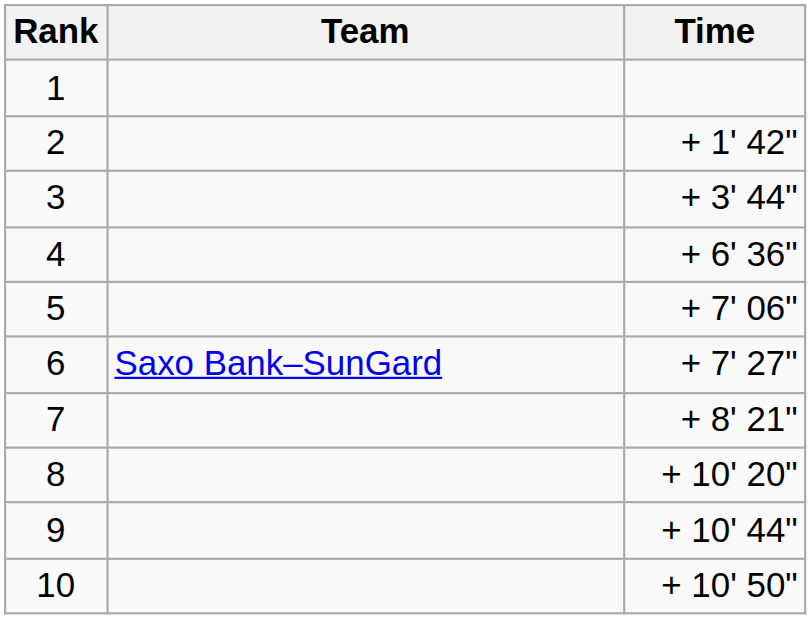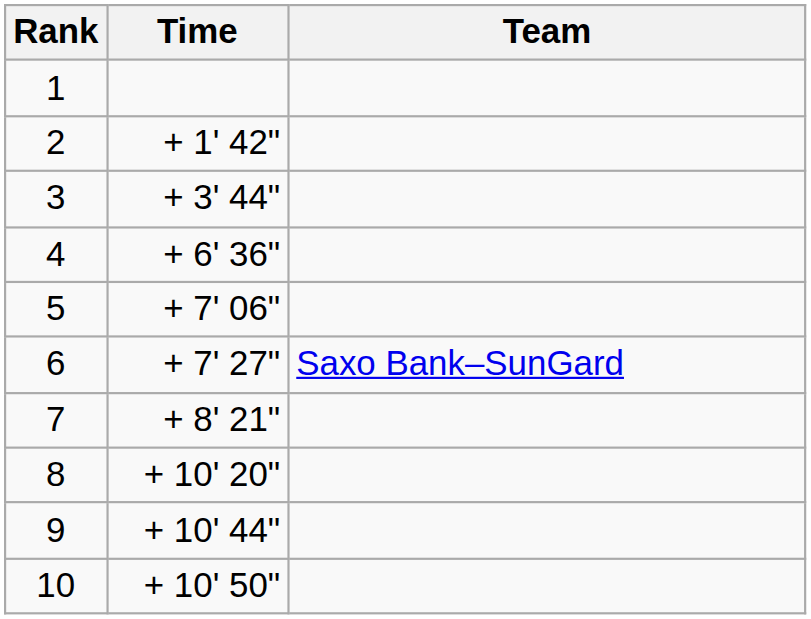columns swapped: Team <-> Time
